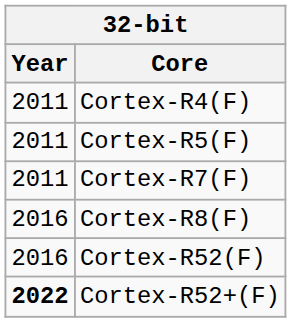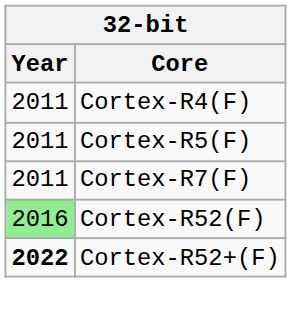- row: 2016 | Cortex-R8(F)
Cortex-R52(F) | Year: no background -> lightgreen background
